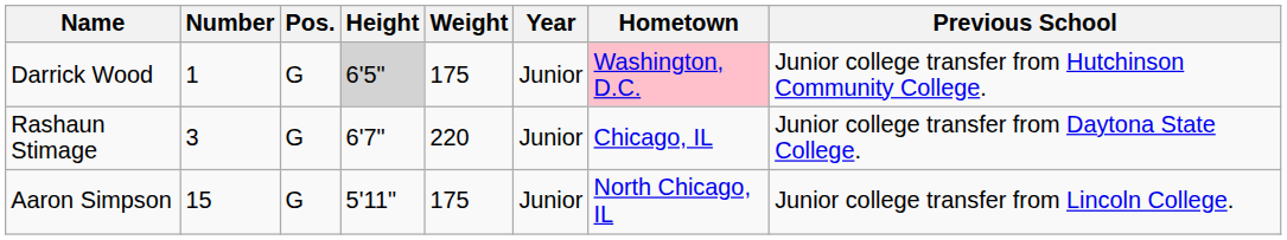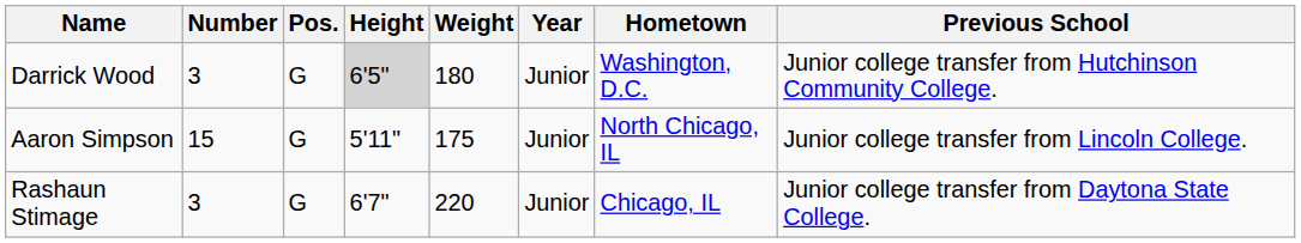Darrick Wood | Number: 1 -> 3
Darrick Wood | Weight: 175 -> 180
Darrick Wood | Hometown: pink background -> no background
rows swapped: Rashaun Stimage <-> Aaron Simpson
